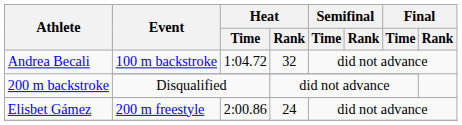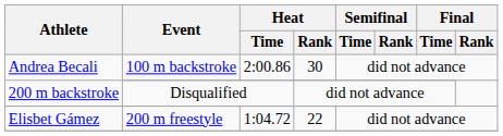Andrea Becali / 100 m backstroke | Heat / Time: 1:04.72 -> 2:00.86
Andrea Becali / 100 m backstroke | Heat / Rank: 32 -> 30
Elisbet Gámez | Heat / Time: 2:00.86 -> 1:04.72
Elisbet Gámez | Heat / Rank: 24 -> 22
